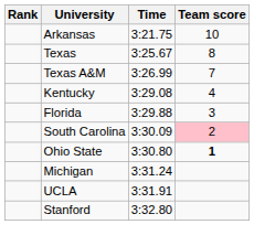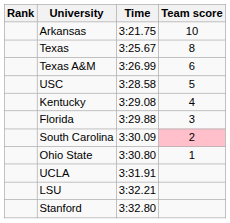Texas A&M | Team score: 7 -> 6
+ row: USC | 3:28.58 | 5
Ohio State | Team score: bold -> normal
- row: Michigan | 3:31.24
+ row: LSU | 3:32.21
